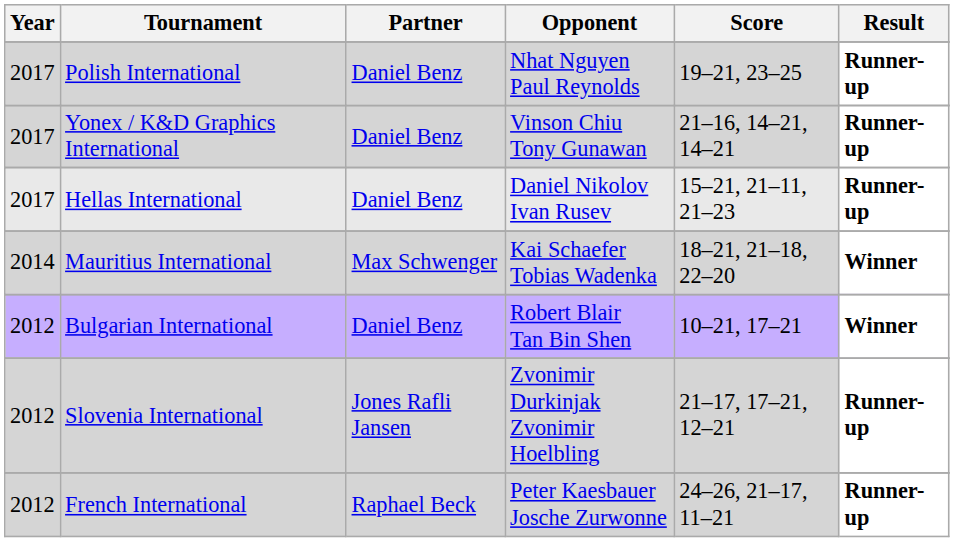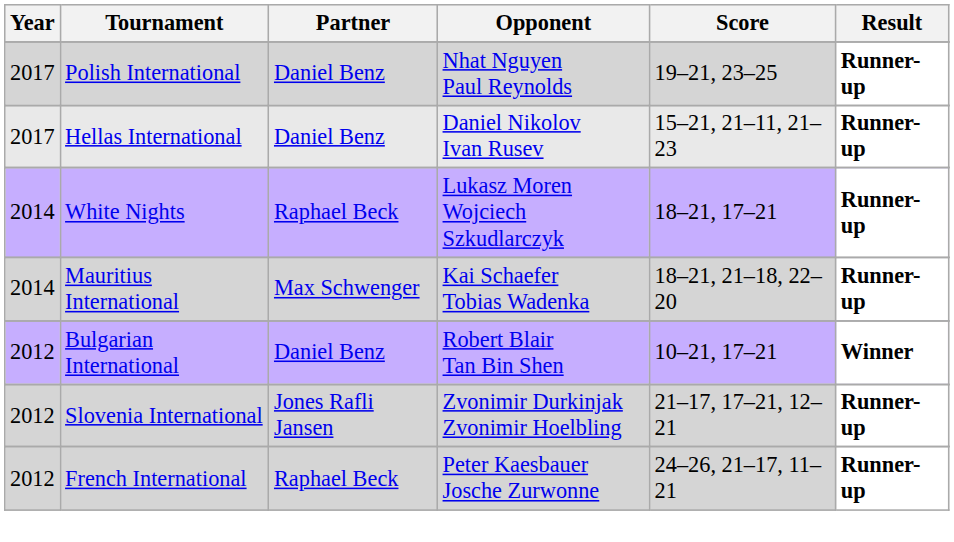- row: 2017 | Yonex / K&D Graphics International | Daniel Benz | Vinson Chiu Tony Gunawan | 21–16, 14–21, 14–21 | Runner-up
+ row: 2014 | White Nights | Raphael Beck | Lukasz Moren Wojciech Szkudlarczyk | 18–21, 17–21 | Runner-up
Mauritius International | Result: Winner -> Runner-up
